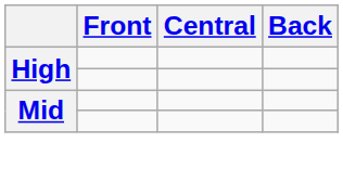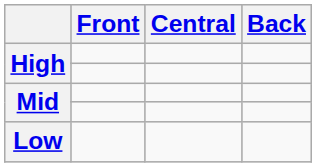+ row: Low
